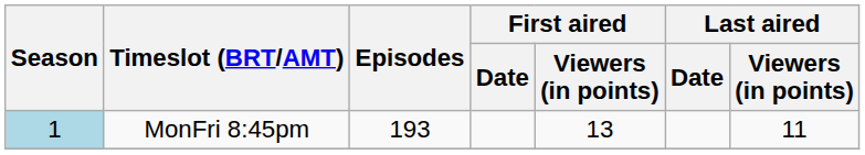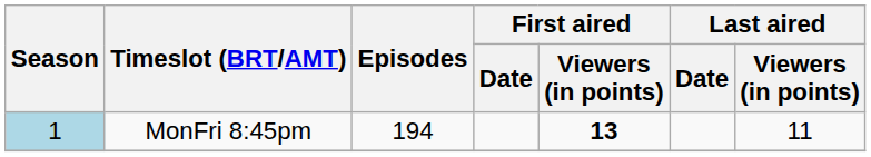MonFri 8:45pm | Episodes: 193 -> 194
MonFri 8:45pm | First aired / Viewers (in points): normal -> bold
